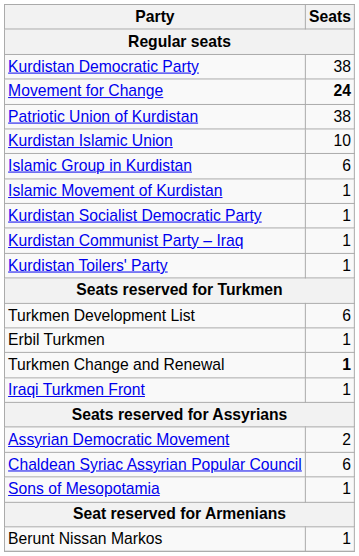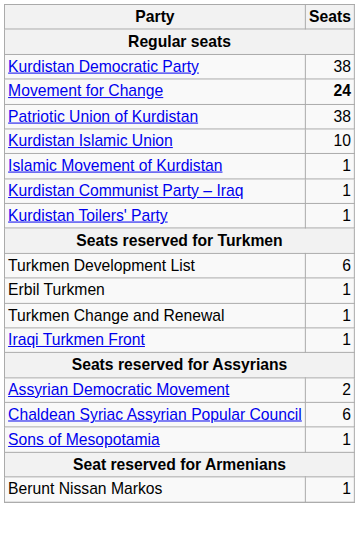- row: Islamic Group in Kurdistan | 6
- row: Kurdistan Socialist Democratic Party | 1
Turkmen Change and Renewal | Seats: bold -> normal
